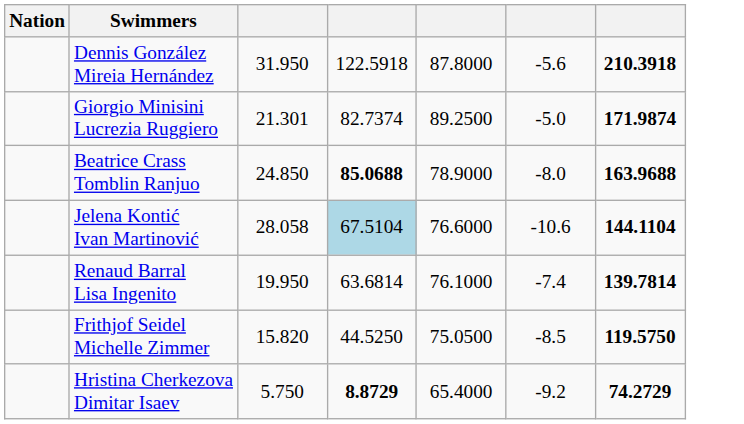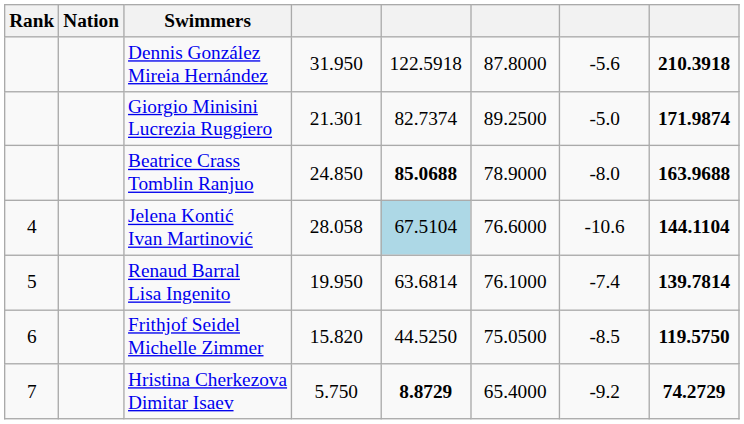+ column: Rank | 4 | 5 | 6 | 7
